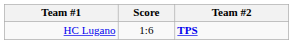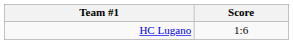- column: Team #2 | TPS
